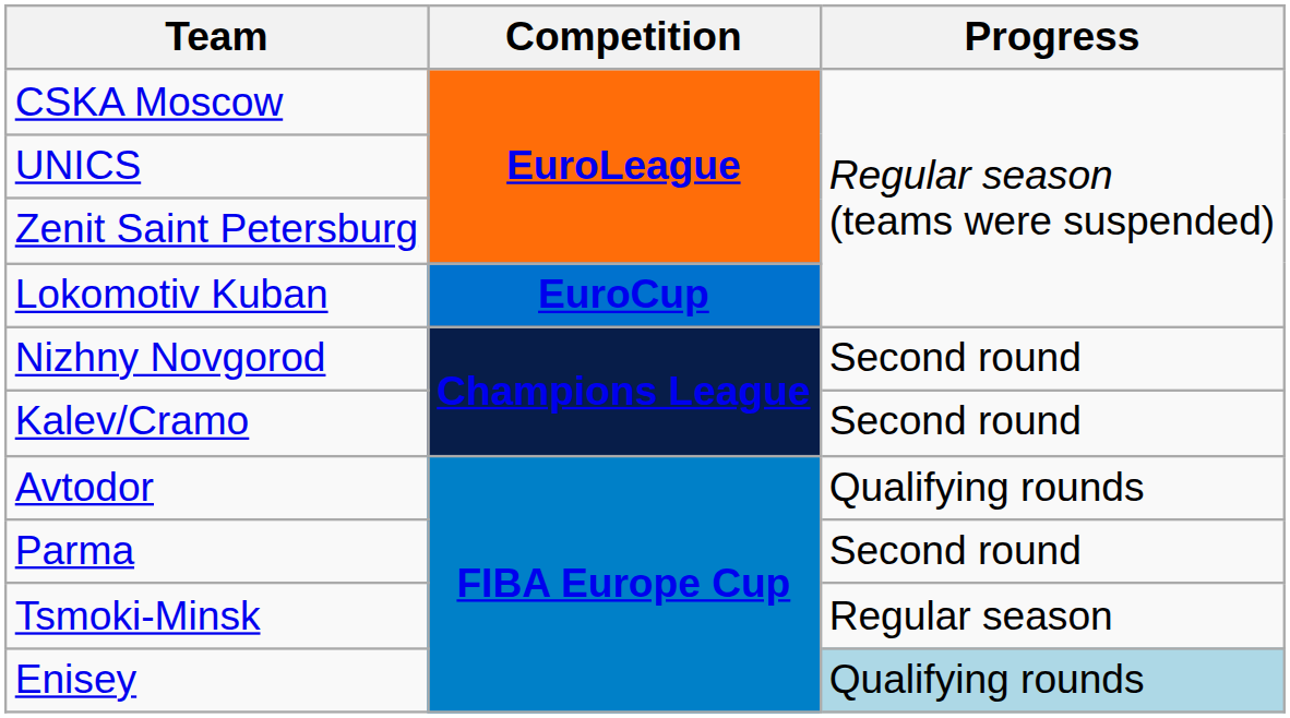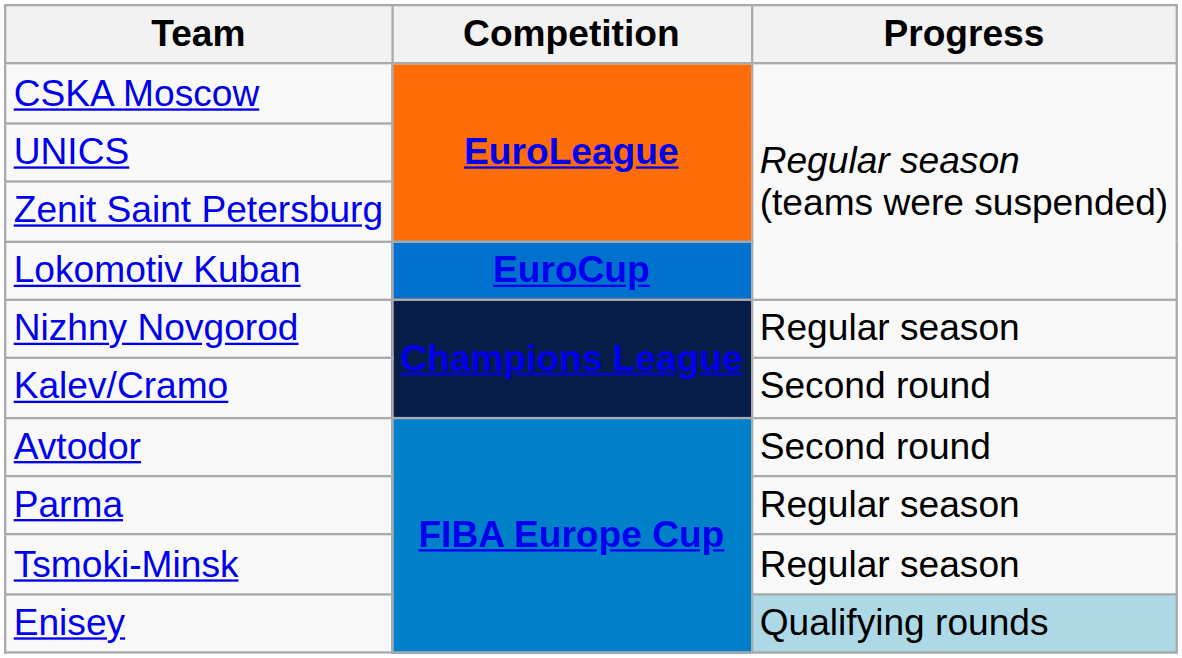Nizhny Novgorod | Progress: Second round -> Regular season
Avtodor | Progress: Qualifying rounds -> Second round
Parma | Progress: Second round -> Regular season
